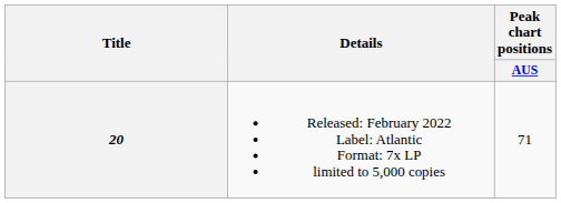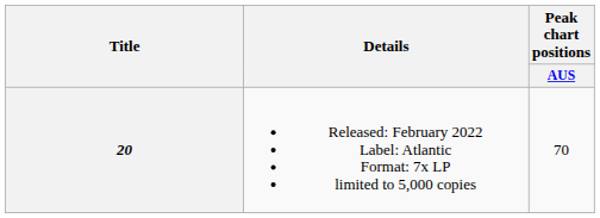20 | Peak chart positions / AUS: 71 -> 70
